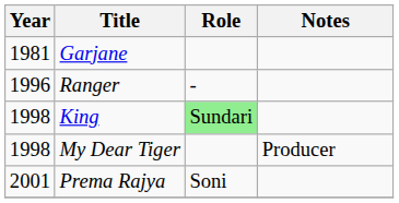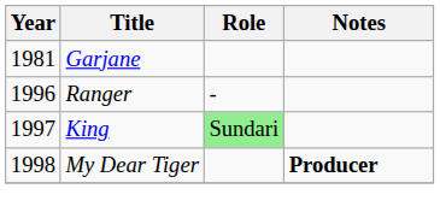King | Year: 1998 -> 1997
My Dear Tiger | Notes: normal -> bold
- row: 2001 | Prema Rajya | Soni
